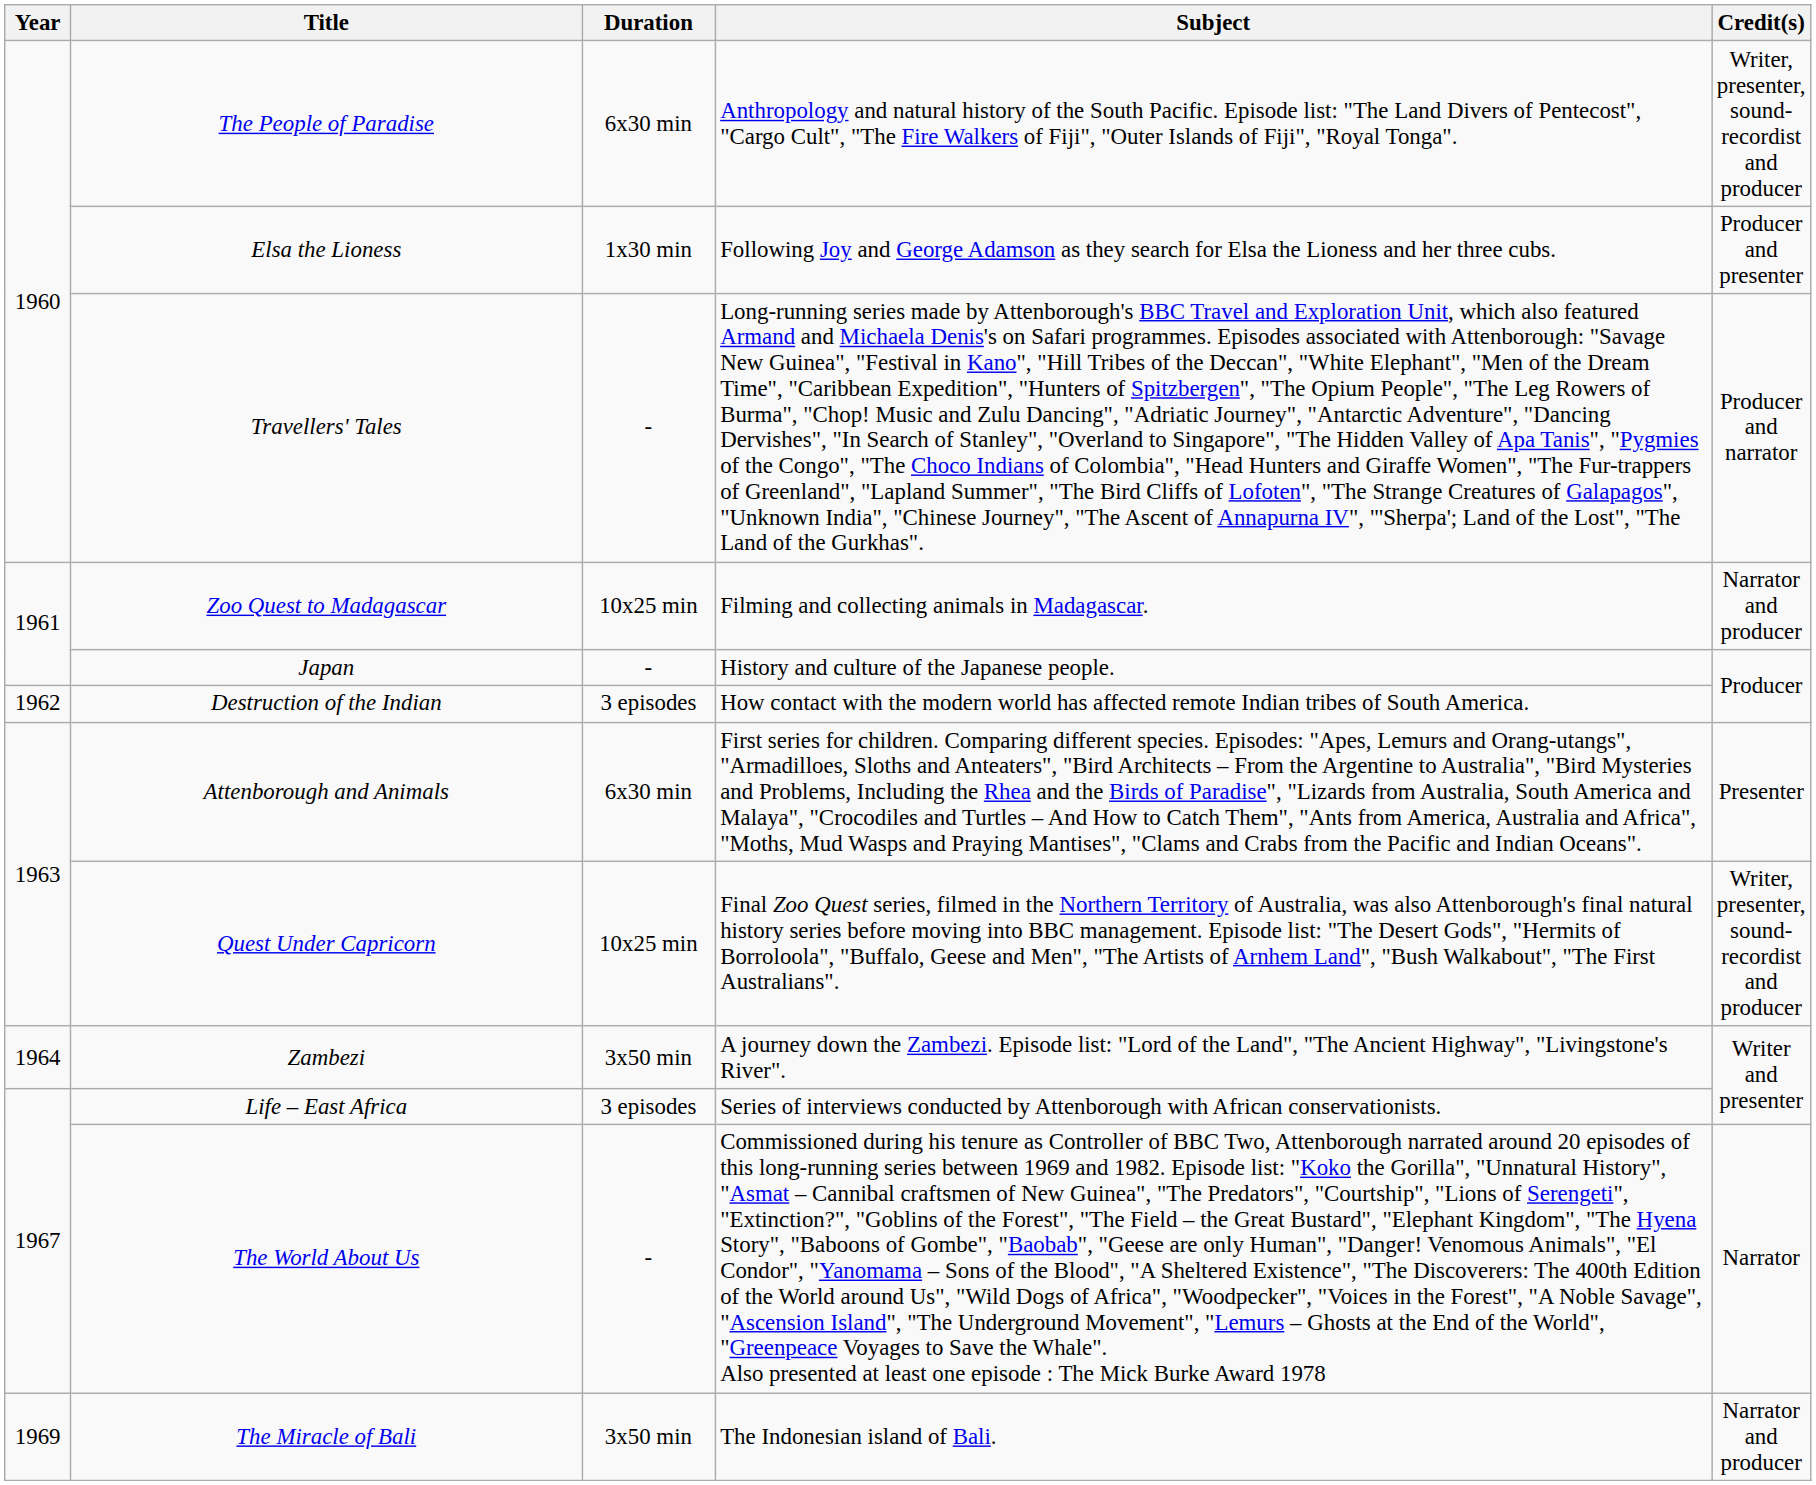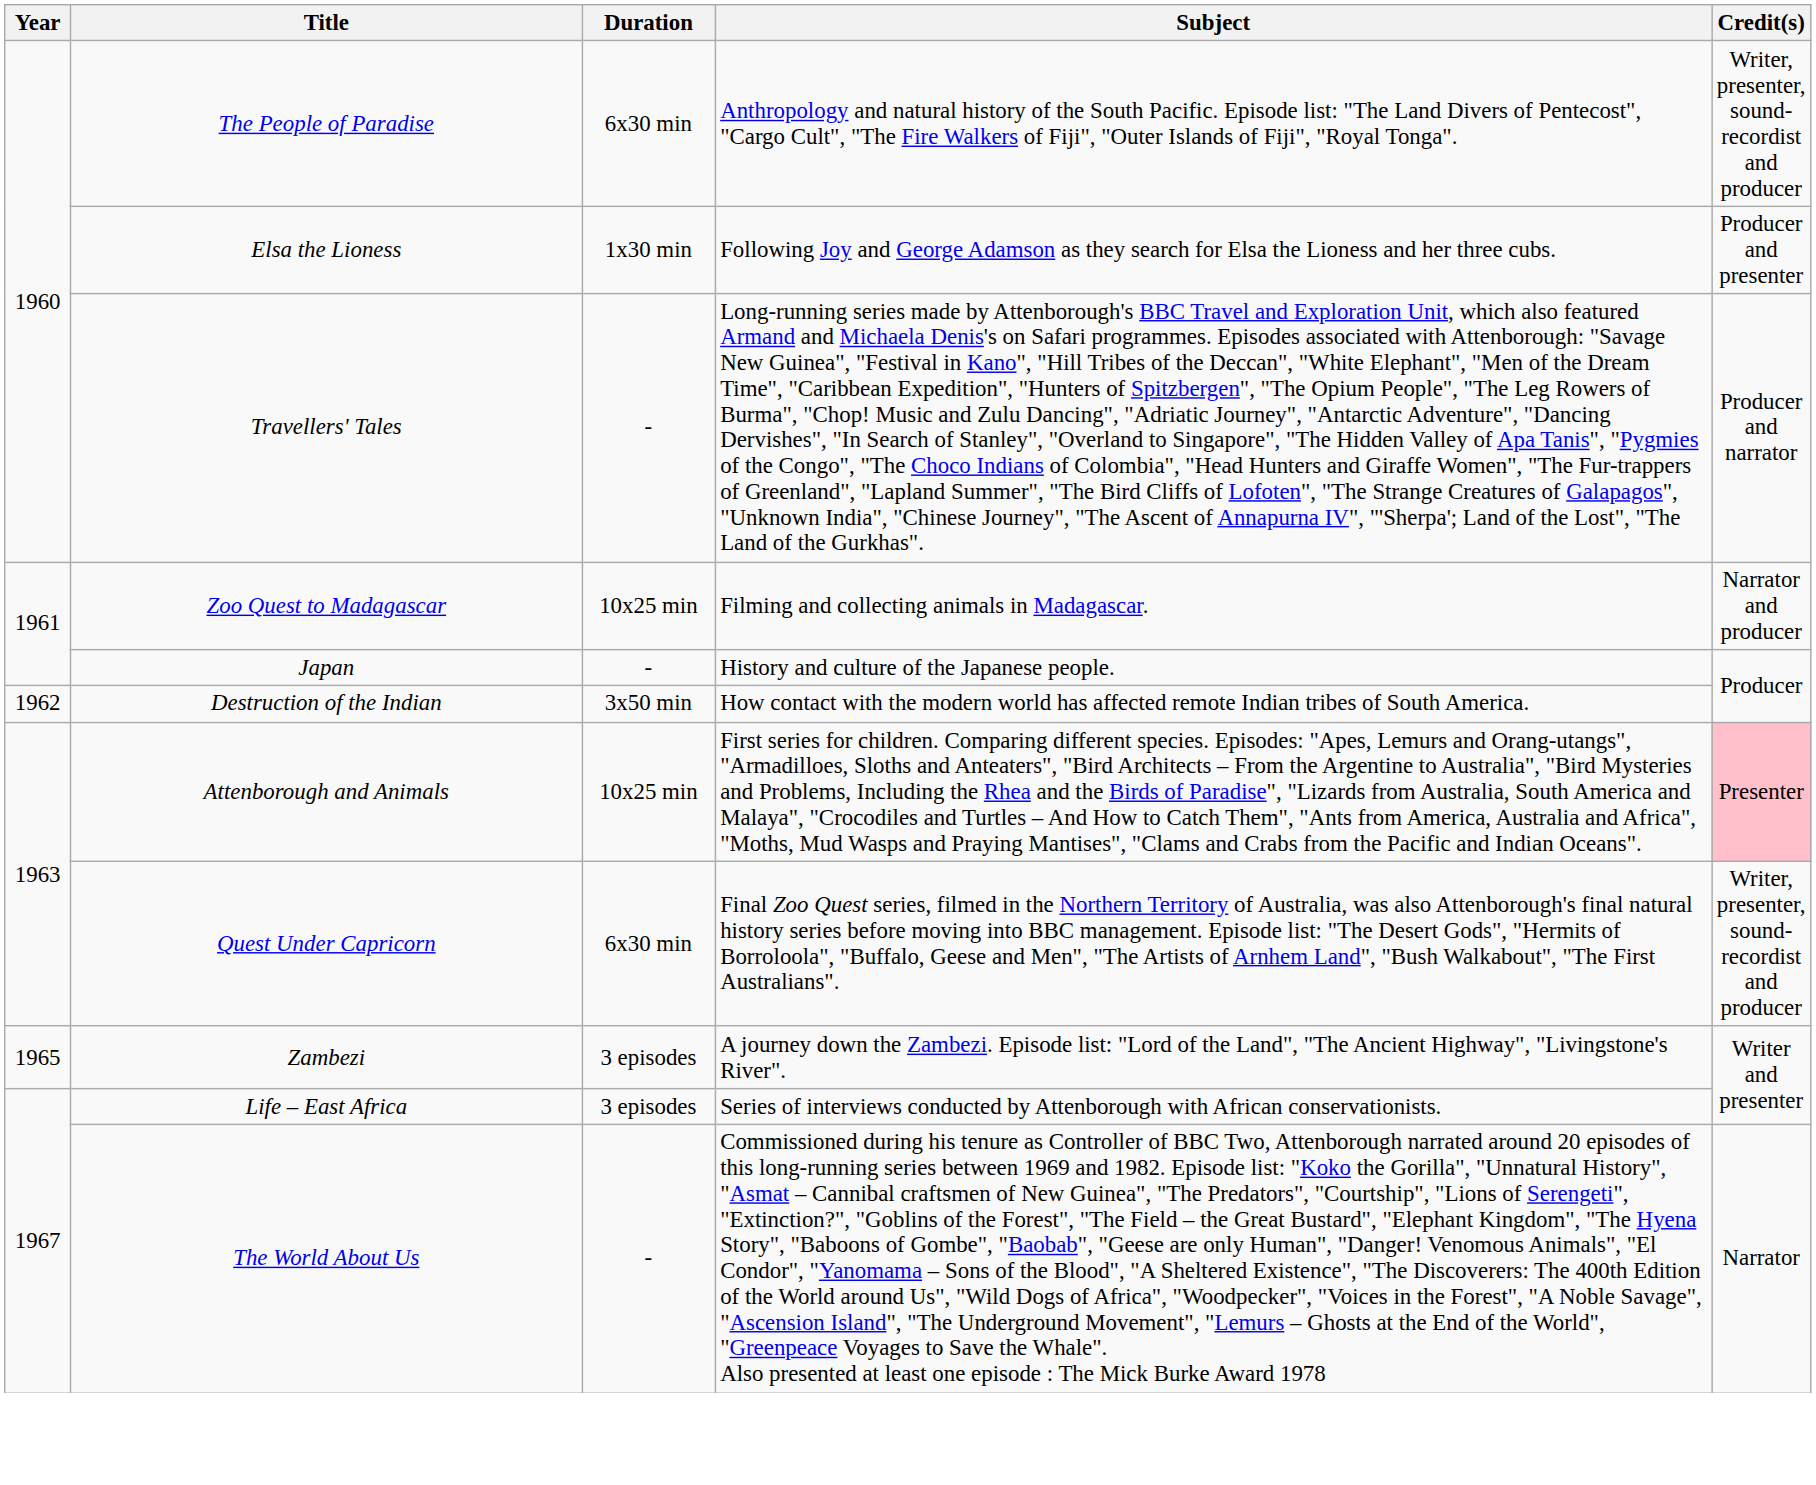Destruction of the Indian | Duration: 3 episodes -> 3x50 min
Attenborough and Animals | Duration: 6x30 min -> 10x25 min
Attenborough and Animals | Credit(s): no background -> pink background
Quest Under Capricorn | Duration: 10x25 min -> 6x30 min
Zambezi | Year: 1964 -> 1965
Zambezi | Duration: 3x50 min -> 3 episodes
- row: 1969 | The Miracle of Bali | 3x50 min | The Indonesian island of Bali. | Narrator and producer
